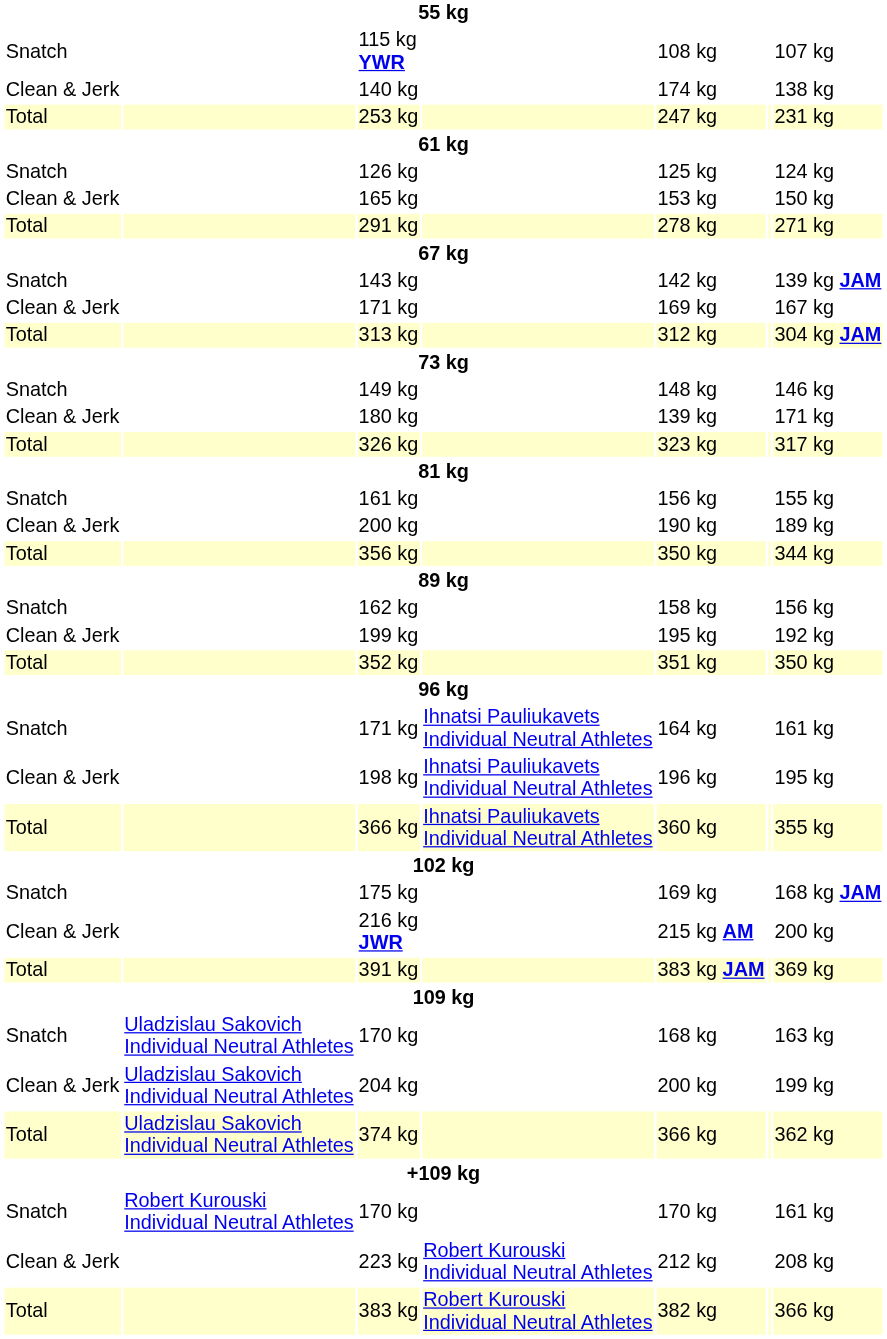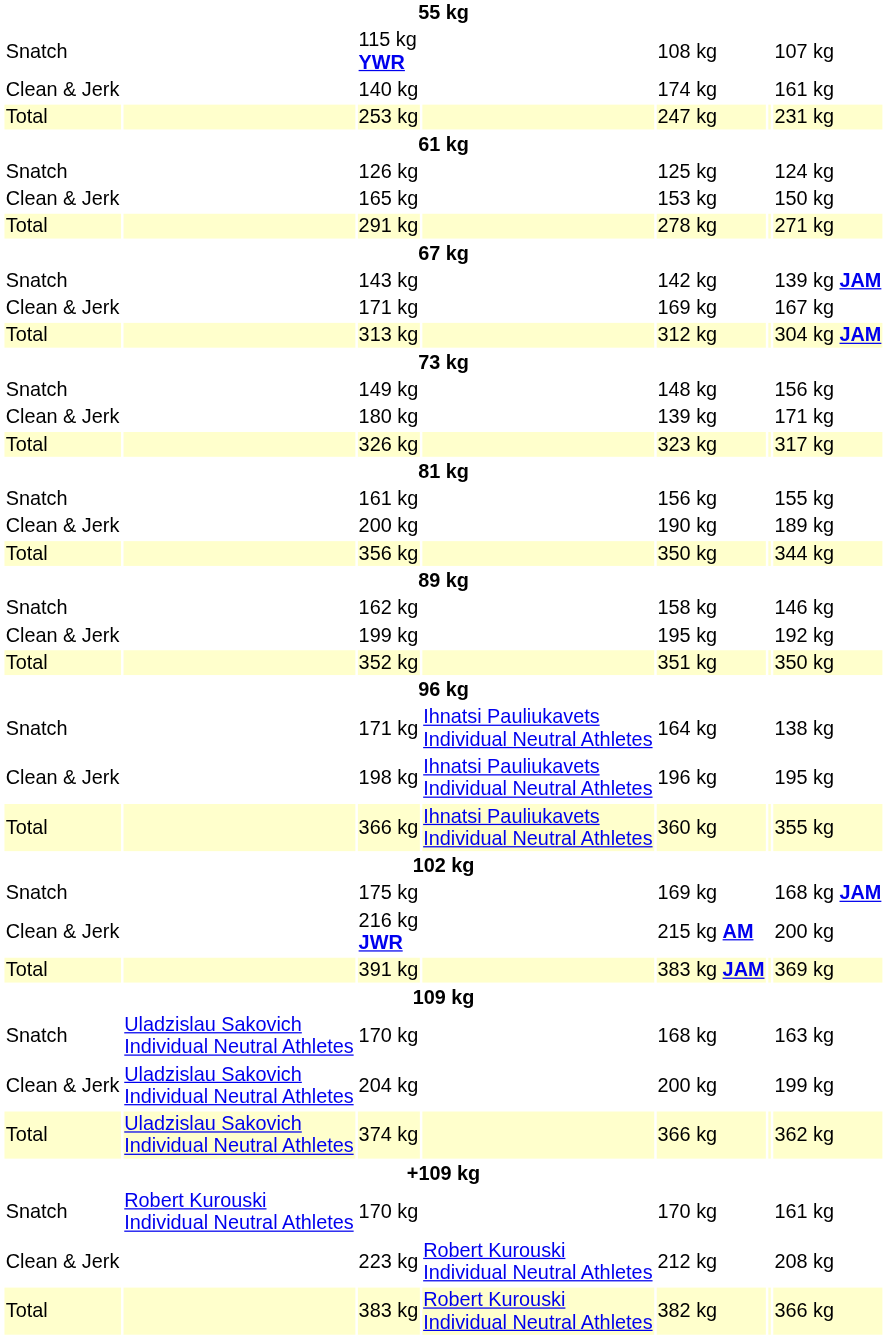140 kg | column 7: 138 kg -> 161 kg
149 kg | column 7: 146 kg -> 156 kg
162 kg | column 7: 156 kg -> 146 kg
Snatch / 171 kg | column 7: 161 kg -> 138 kg
